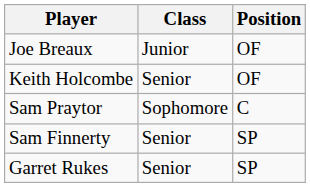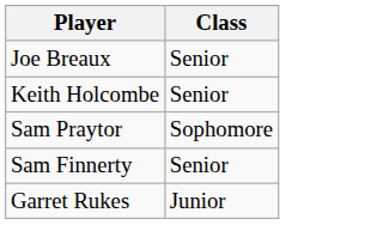- column: Position | OF | OF | C | SP | SP
Joe Breaux | Class: Junior -> Senior
Garret Rukes | Class: Senior -> Junior
